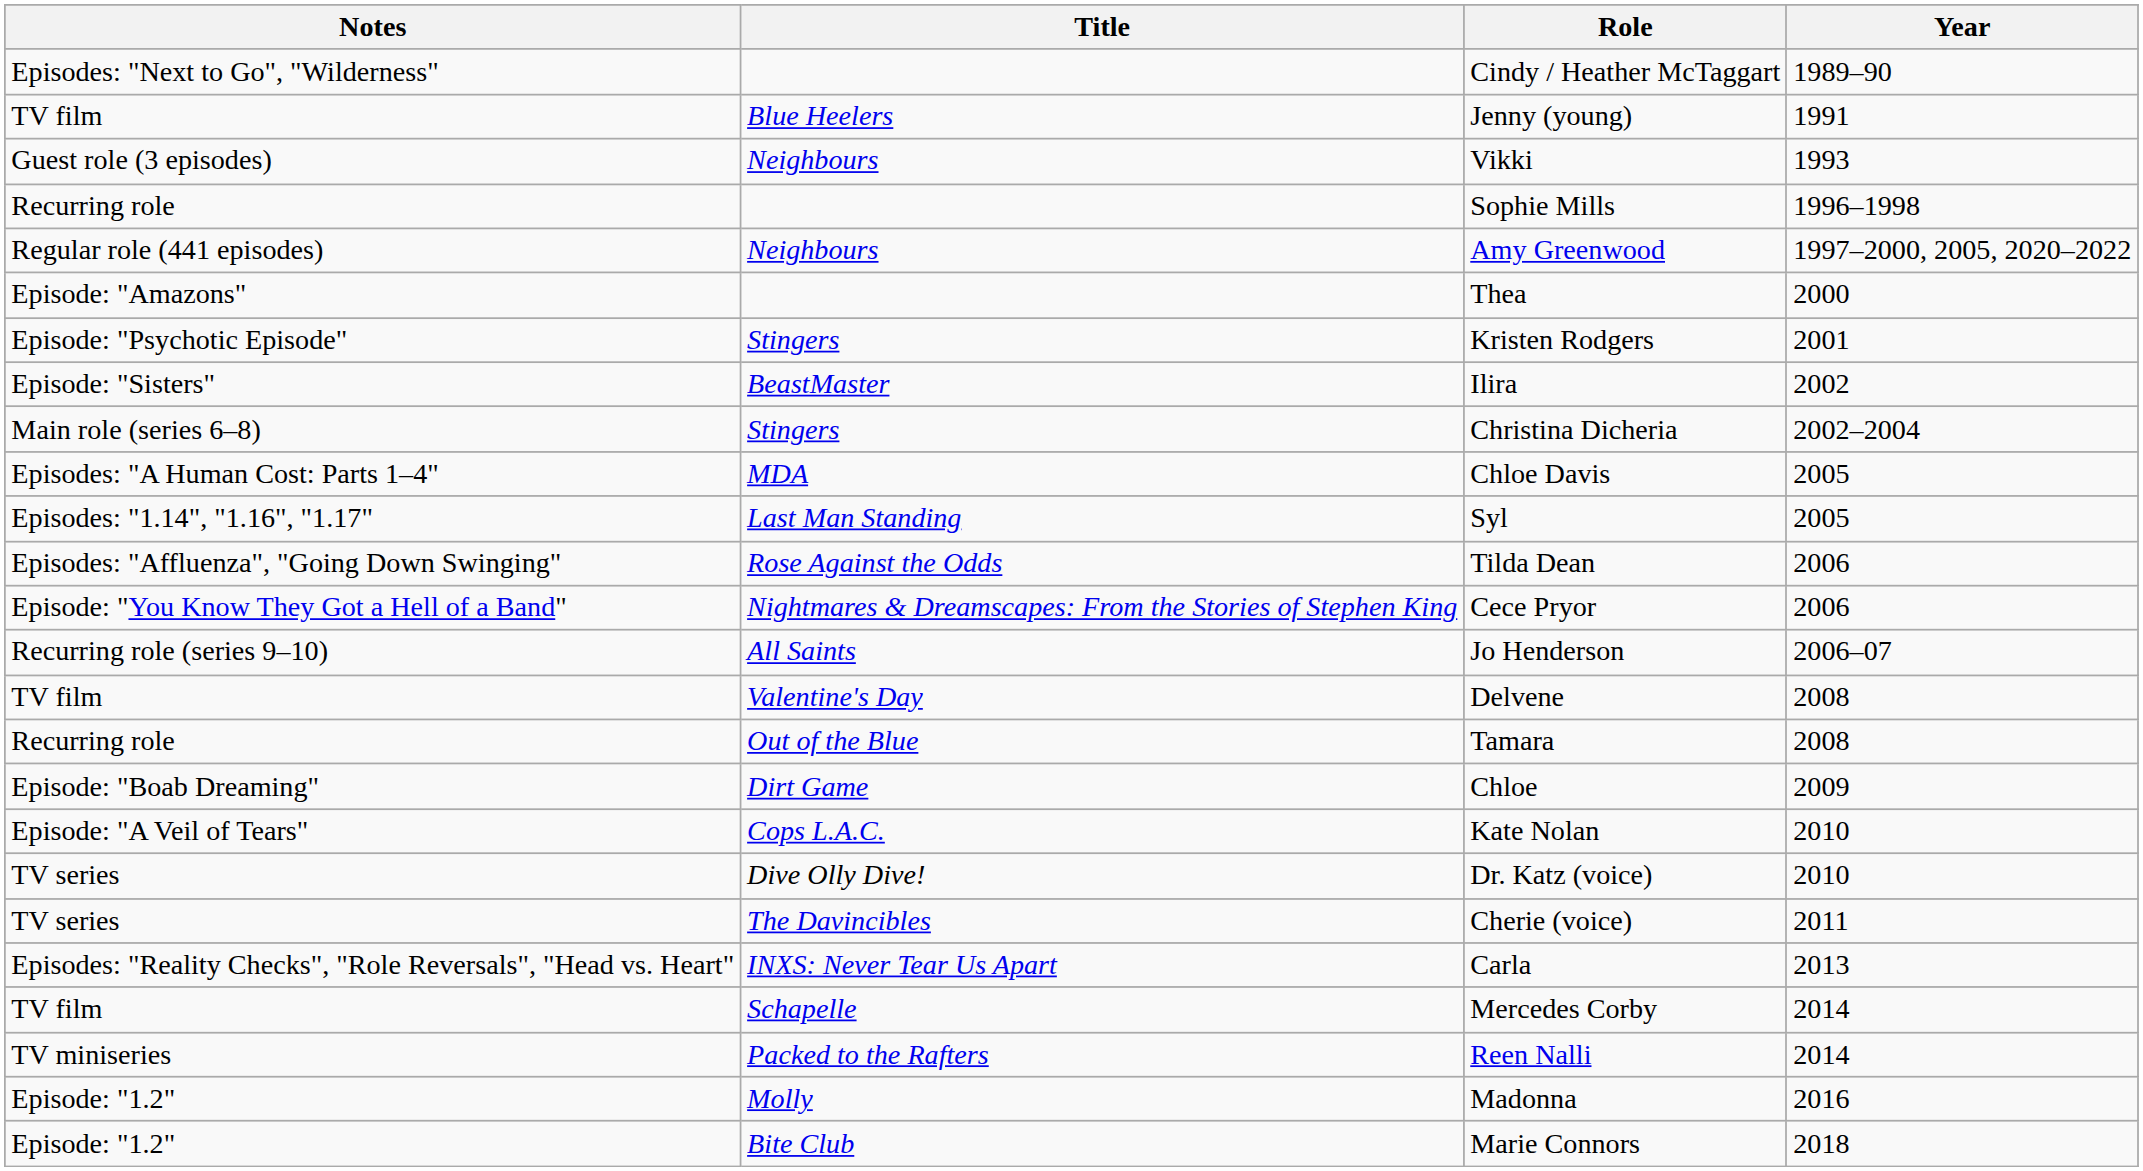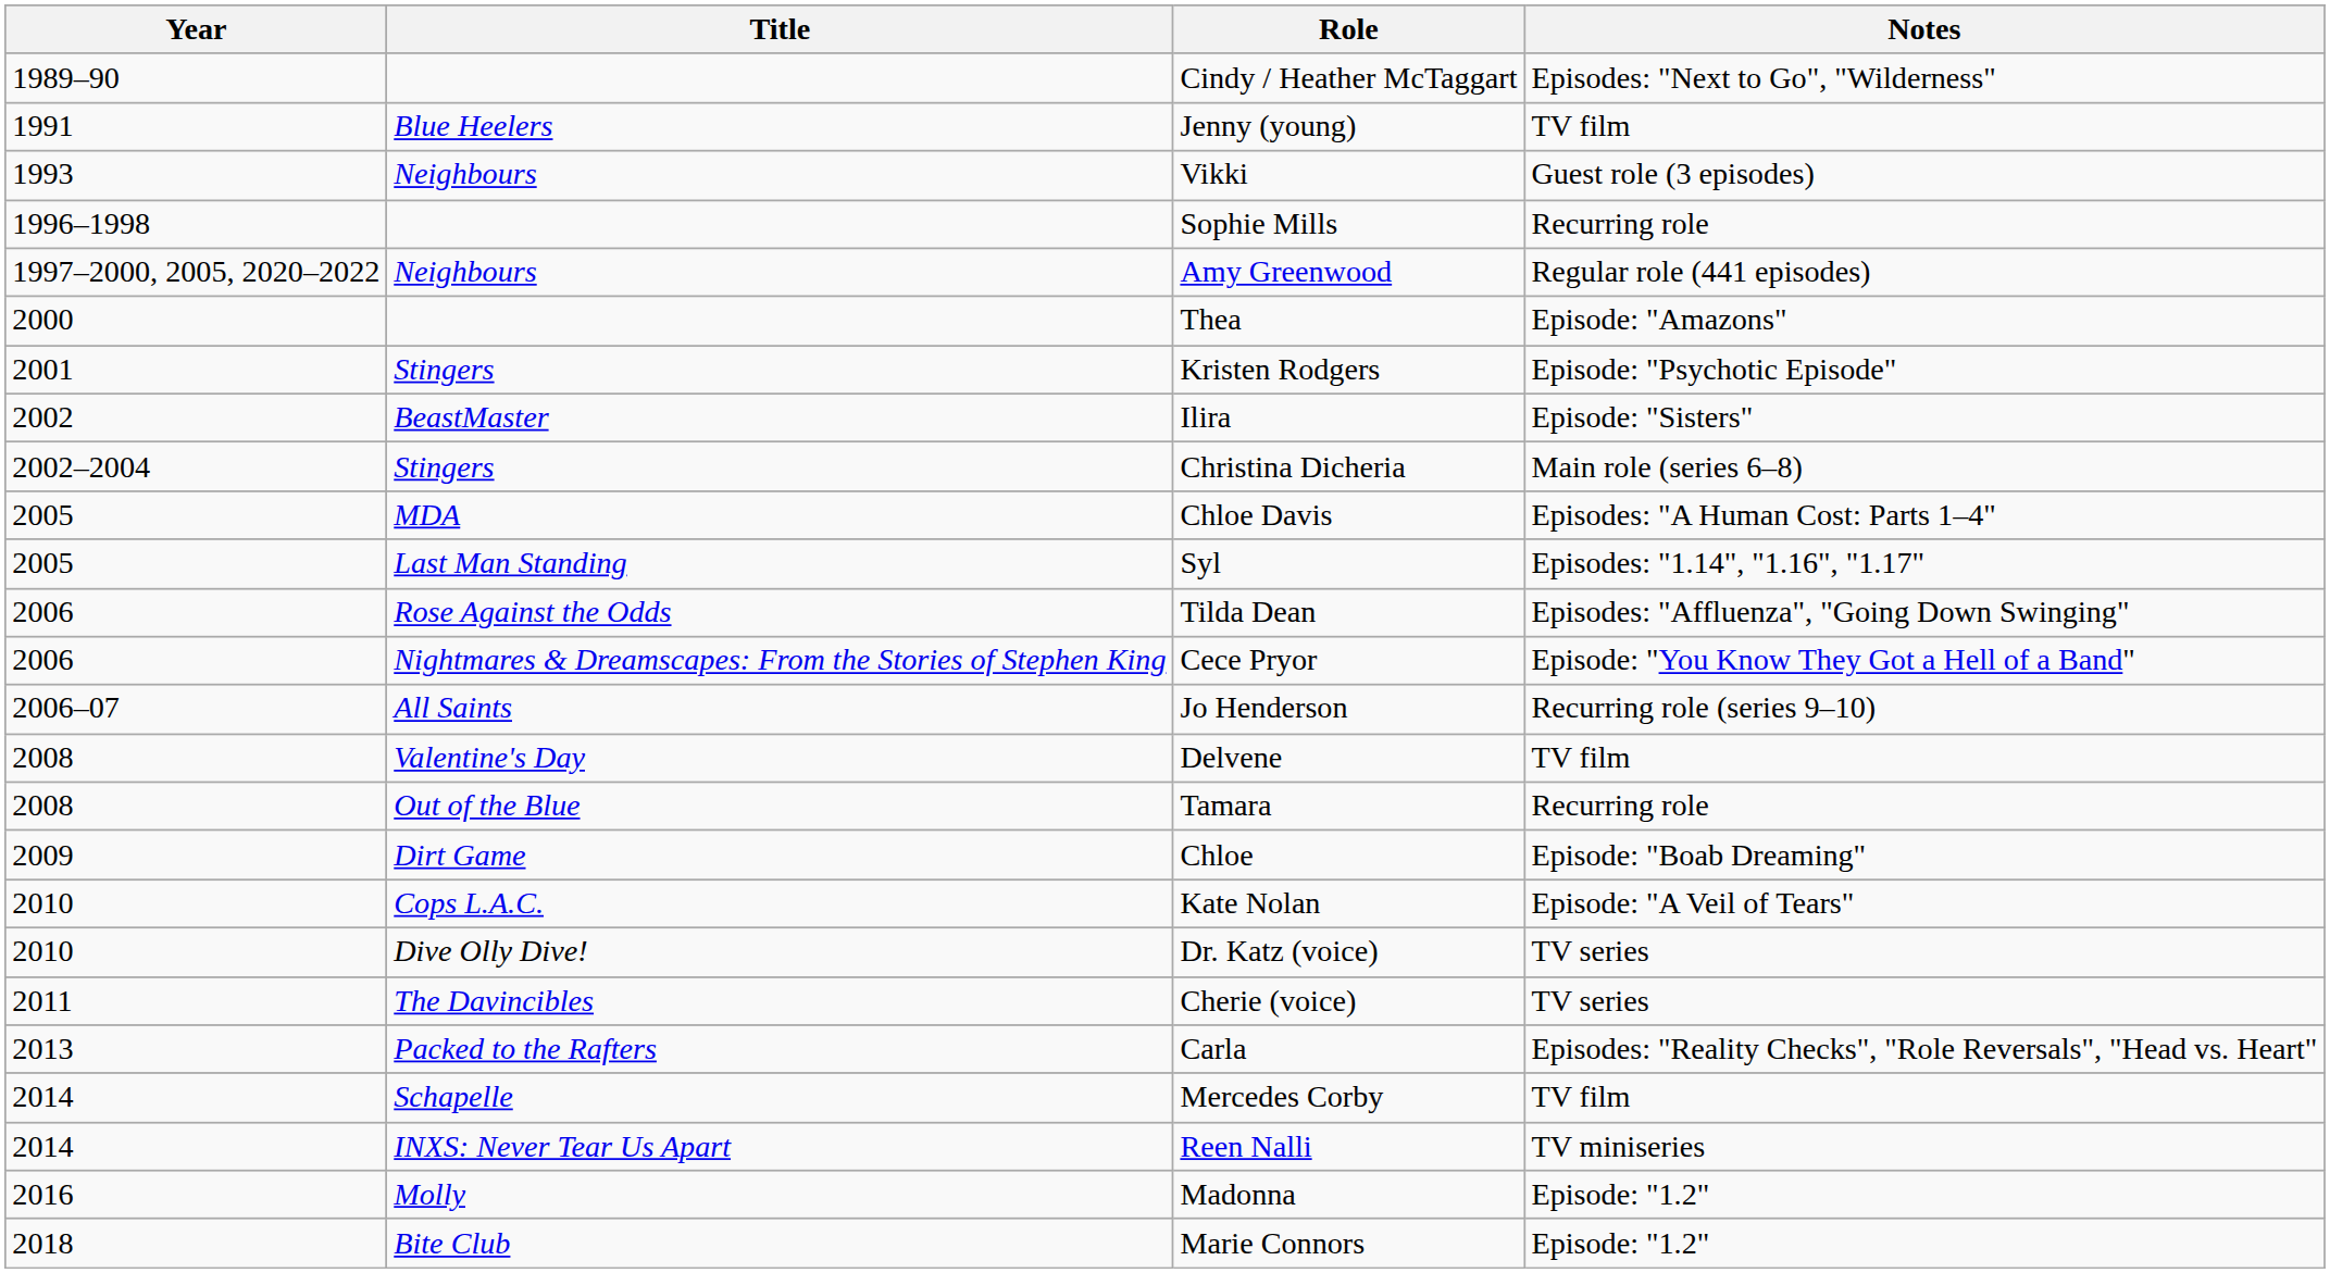columns swapped: Year <-> Notes
Carla | Title: INXS: Never Tear Us Apart -> Packed to the Rafters
Reen Nalli | Title: Packed to the Rafters -> INXS: Never Tear Us Apart
